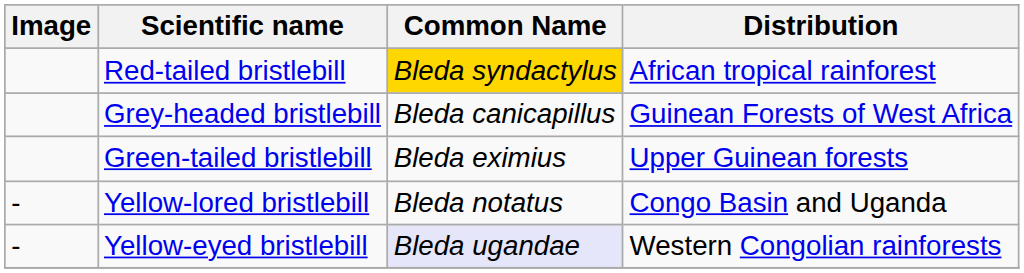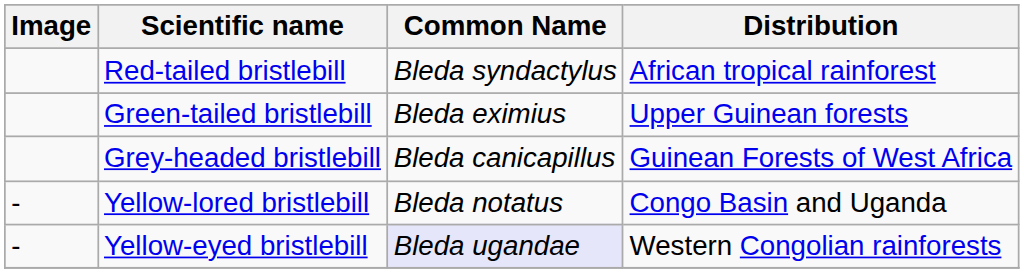Red-tailed bristlebill | Common Name: gold background -> no background
rows swapped: Green-tailed bristlebill <-> Grey-headed bristlebill
